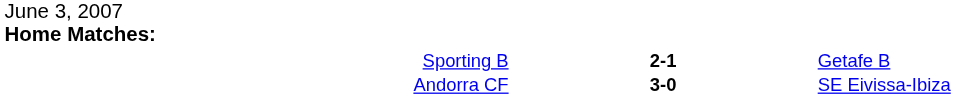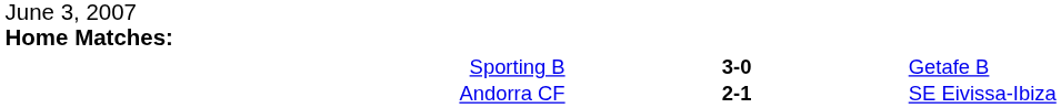Sporting B | column 2: 2-1 -> 3-0
Andorra CF | column 2: 3-0 -> 2-1
